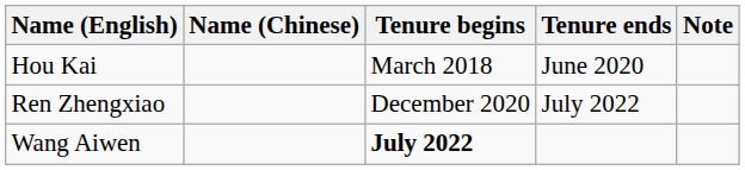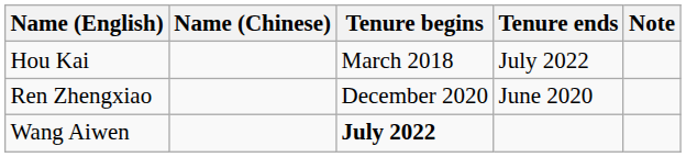Hou Kai | Tenure ends: June 2020 -> July 2022
Ren Zhengxiao | Tenure ends: July 2022 -> June 2020
